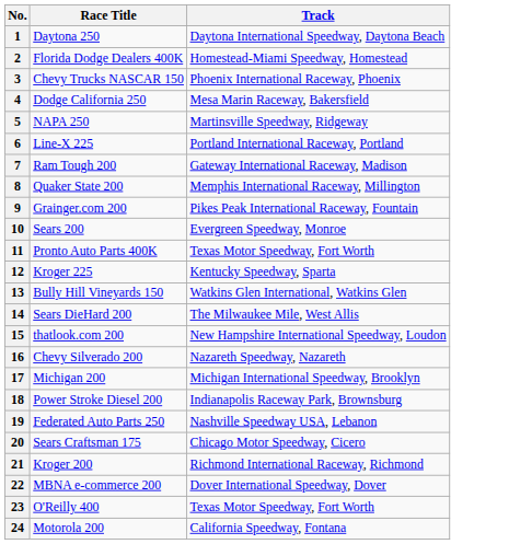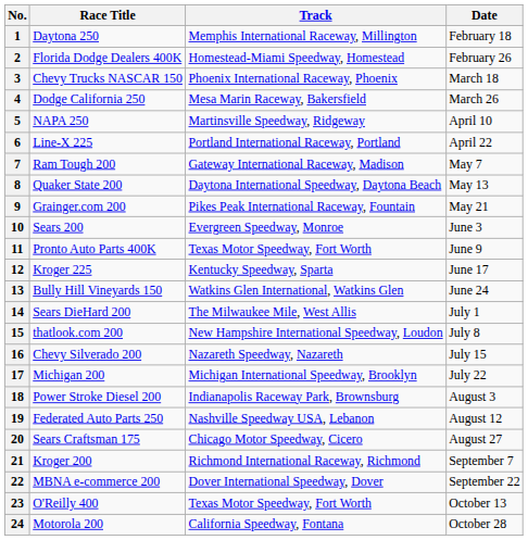+ column: Date | February 18 | February 26 | March 18 | March 26 | April 10 | April 22 | May 7 | May 13 | May 21 | June 3 | June 9 | June 17 | June 24 | July 1 | July 8 | July 15 | July 22 | August 3 | August 12 | August 27 | September 7 | September 22 | October 13 | October 28
1 | Track: Daytona International Speedway, Daytona Beach -> Memphis International Raceway, Millington
8 | Track: Memphis International Raceway, Millington -> Daytona International Speedway, Daytona Beach
